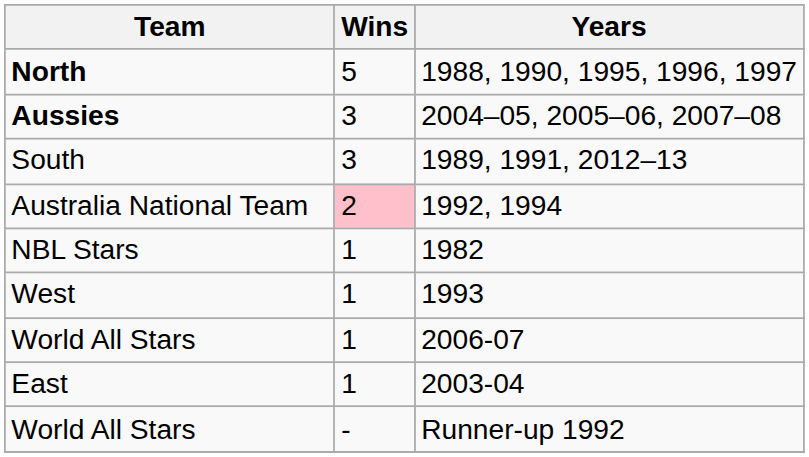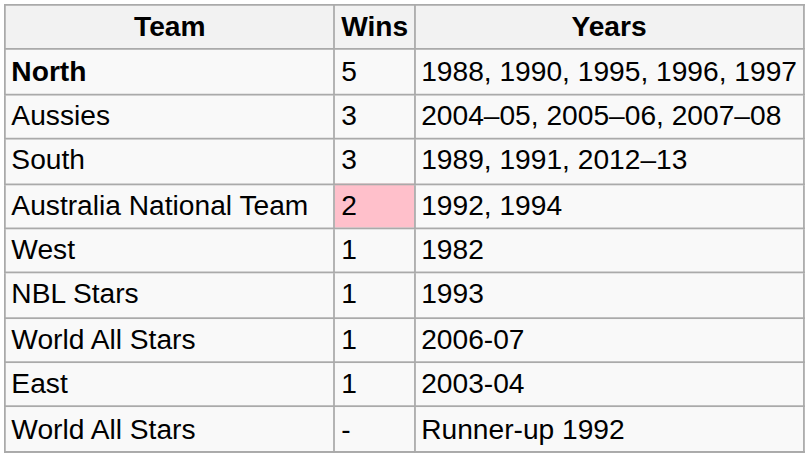2004–05, 2005–06, 2007–08 | Team: bold -> normal
1982 | Team: NBL Stars -> West
1993 | Team: West -> NBL Stars
